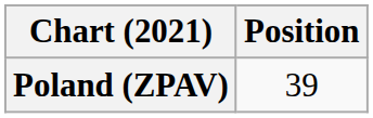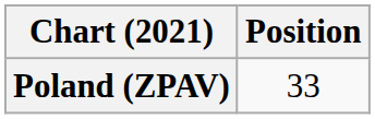Poland (ZPAV) | Position: 39 -> 33
